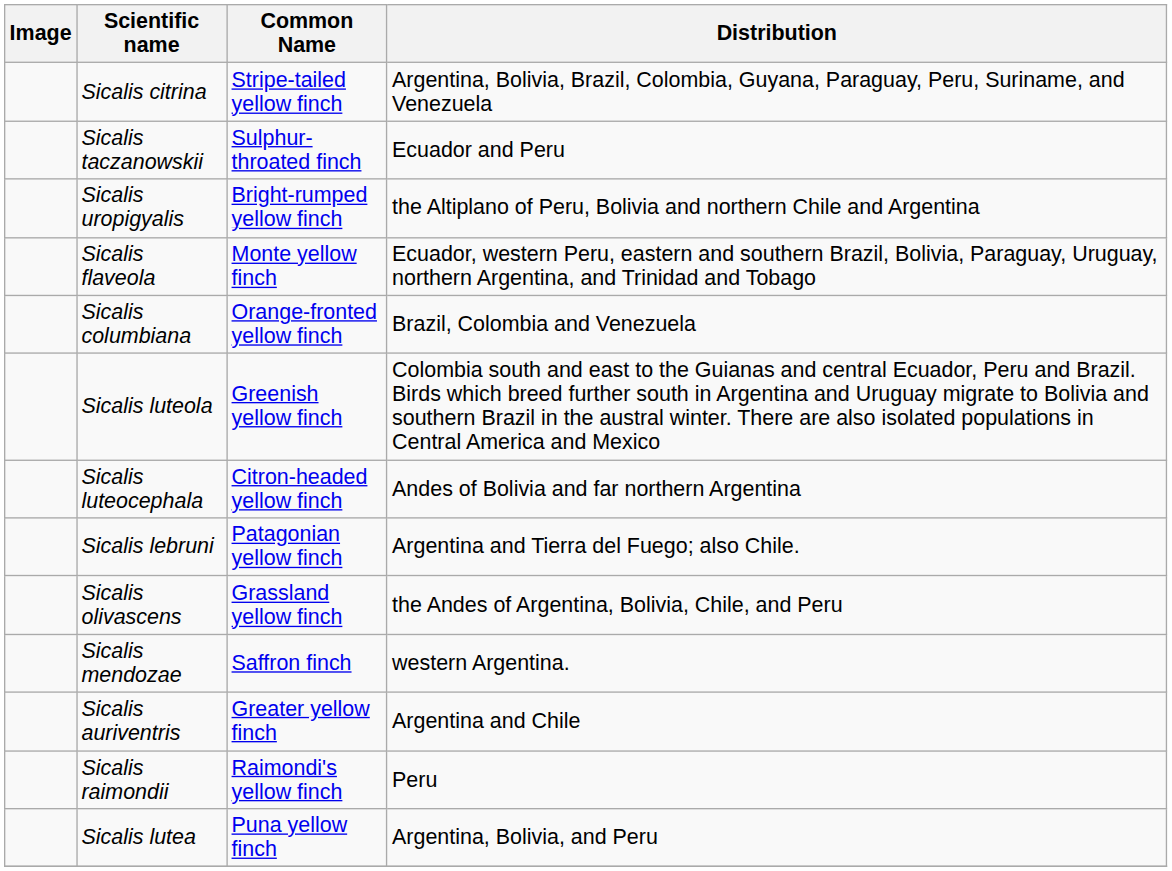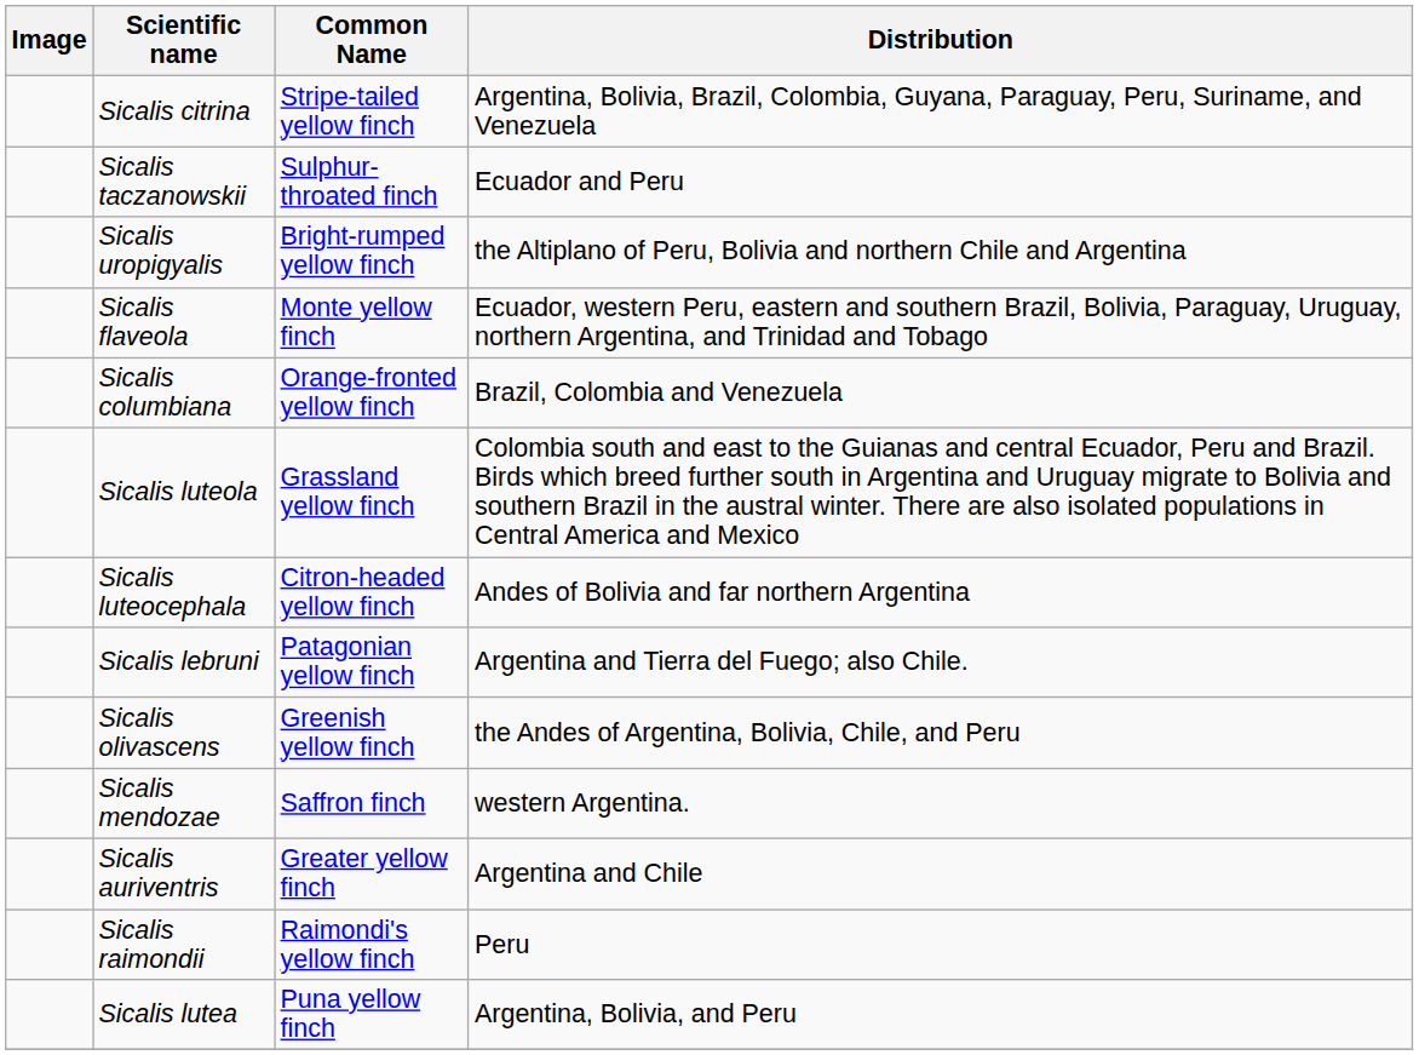Sicalis luteola | Common Name: Greenish yellow finch -> Grassland yellow finch
Sicalis olivascens | Common Name: Grassland yellow finch -> Greenish yellow finch
